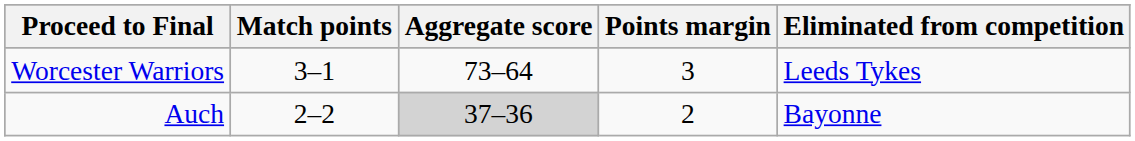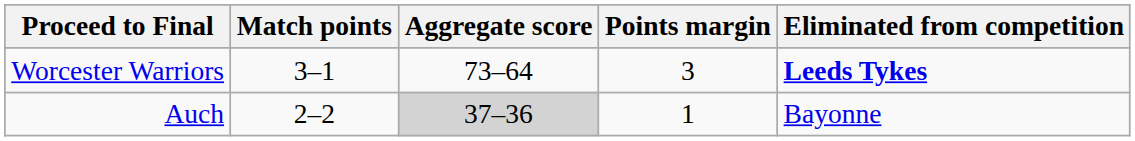Worcester Warriors | Eliminated from competition: normal -> bold
Auch | Points margin: 2 -> 1
